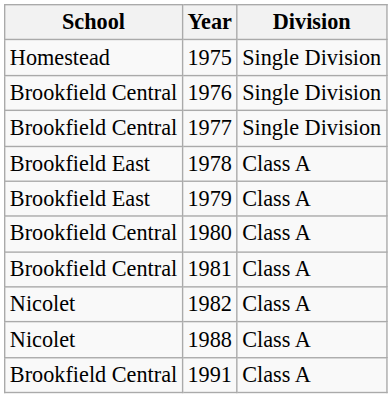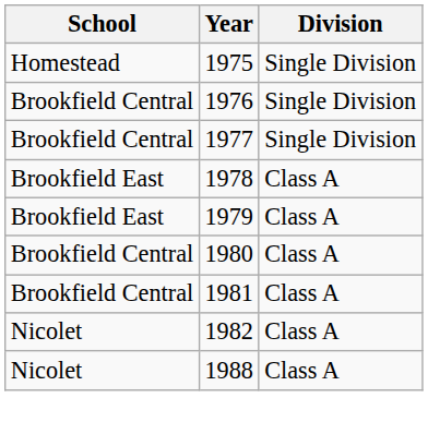- row: Brookfield Central | 1991 | Class A
